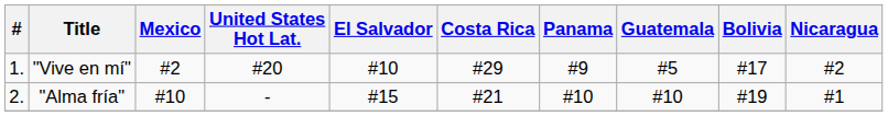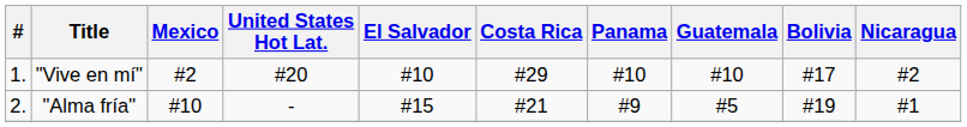"Vive en mí" | Panama: #9 -> #10
"Vive en mí" | Guatemala: #5 -> #10
"Alma fría" | Panama: #10 -> #9
"Alma fría" | Guatemala: #10 -> #5
